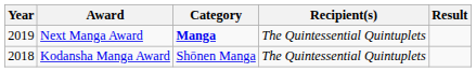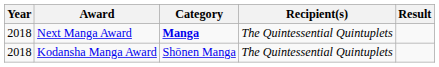Next Manga Award | Year: 2019 -> 2018
